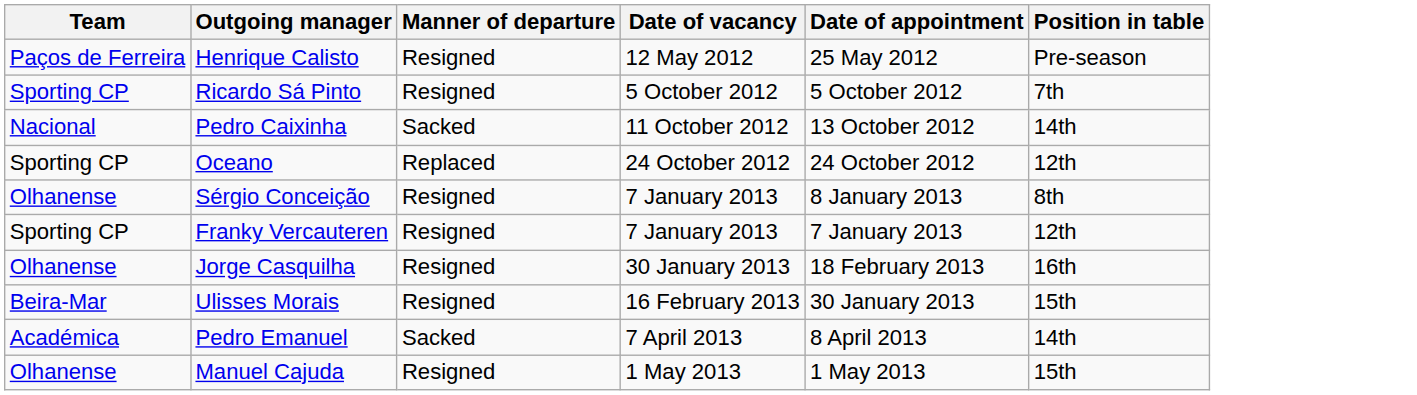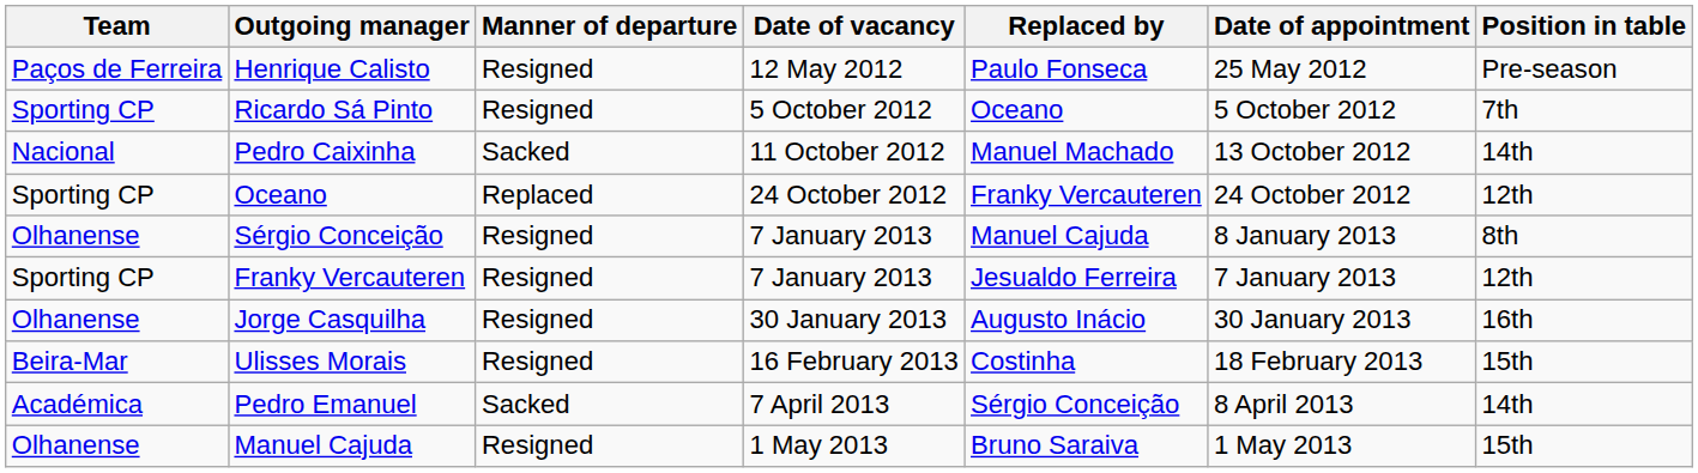+ column: Replaced by | Paulo Fonseca | Oceano | Manuel Machado | Franky Vercauteren | Manuel Cajuda | Jesualdo Ferreira | Augusto Inácio | Costinha | Sérgio Conceição | Bruno Saraiva
Jorge Casquilha | Date of appointment: 18 February 2013 -> 30 January 2013
Ulisses Morais | Date of appointment: 30 January 2013 -> 18 February 2013
